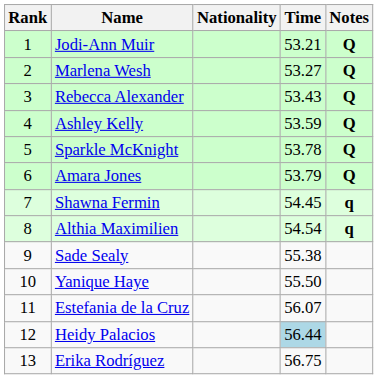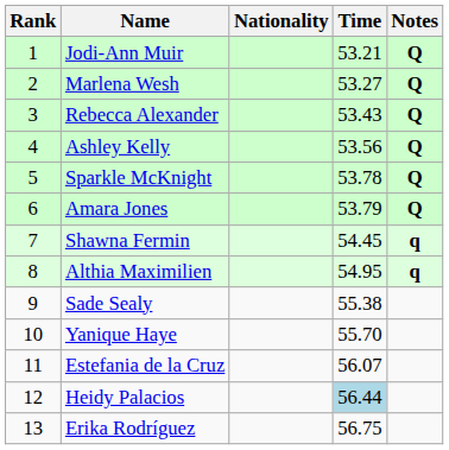Ashley Kelly | Time: 53.59 -> 53.56
Althia Maximilien | Time: 54.54 -> 54.95
Yanique Haye | Time: 55.50 -> 55.70
